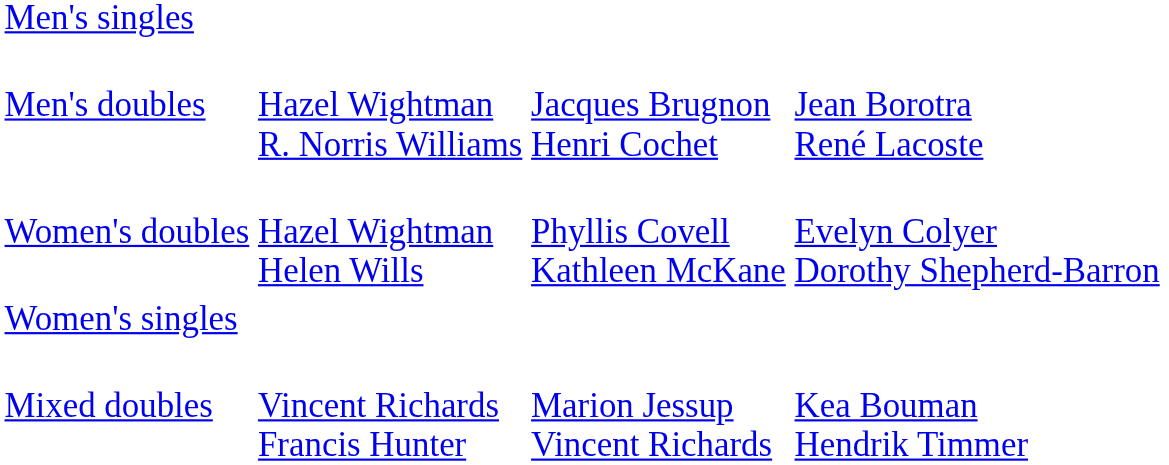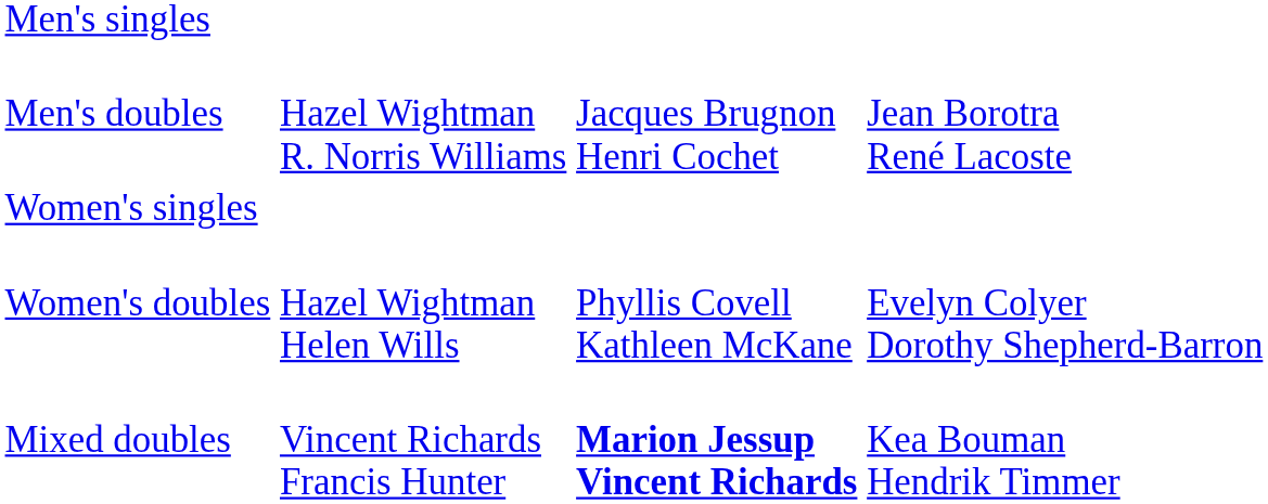rows swapped: Women's singles <-> Women's doubles
Mixed doubles | column 3: normal -> bold
